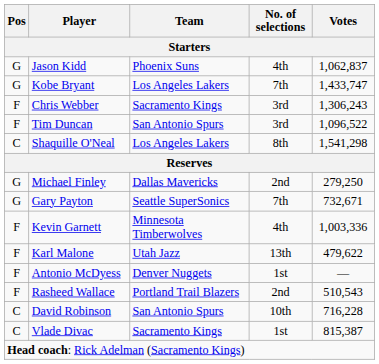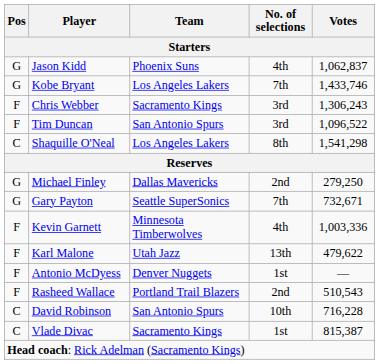Kobe Bryant | Votes: 1,433,747 -> 1,433,746
